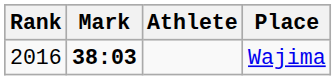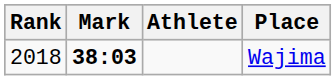Wajima | Rank: 2016 -> 2018
